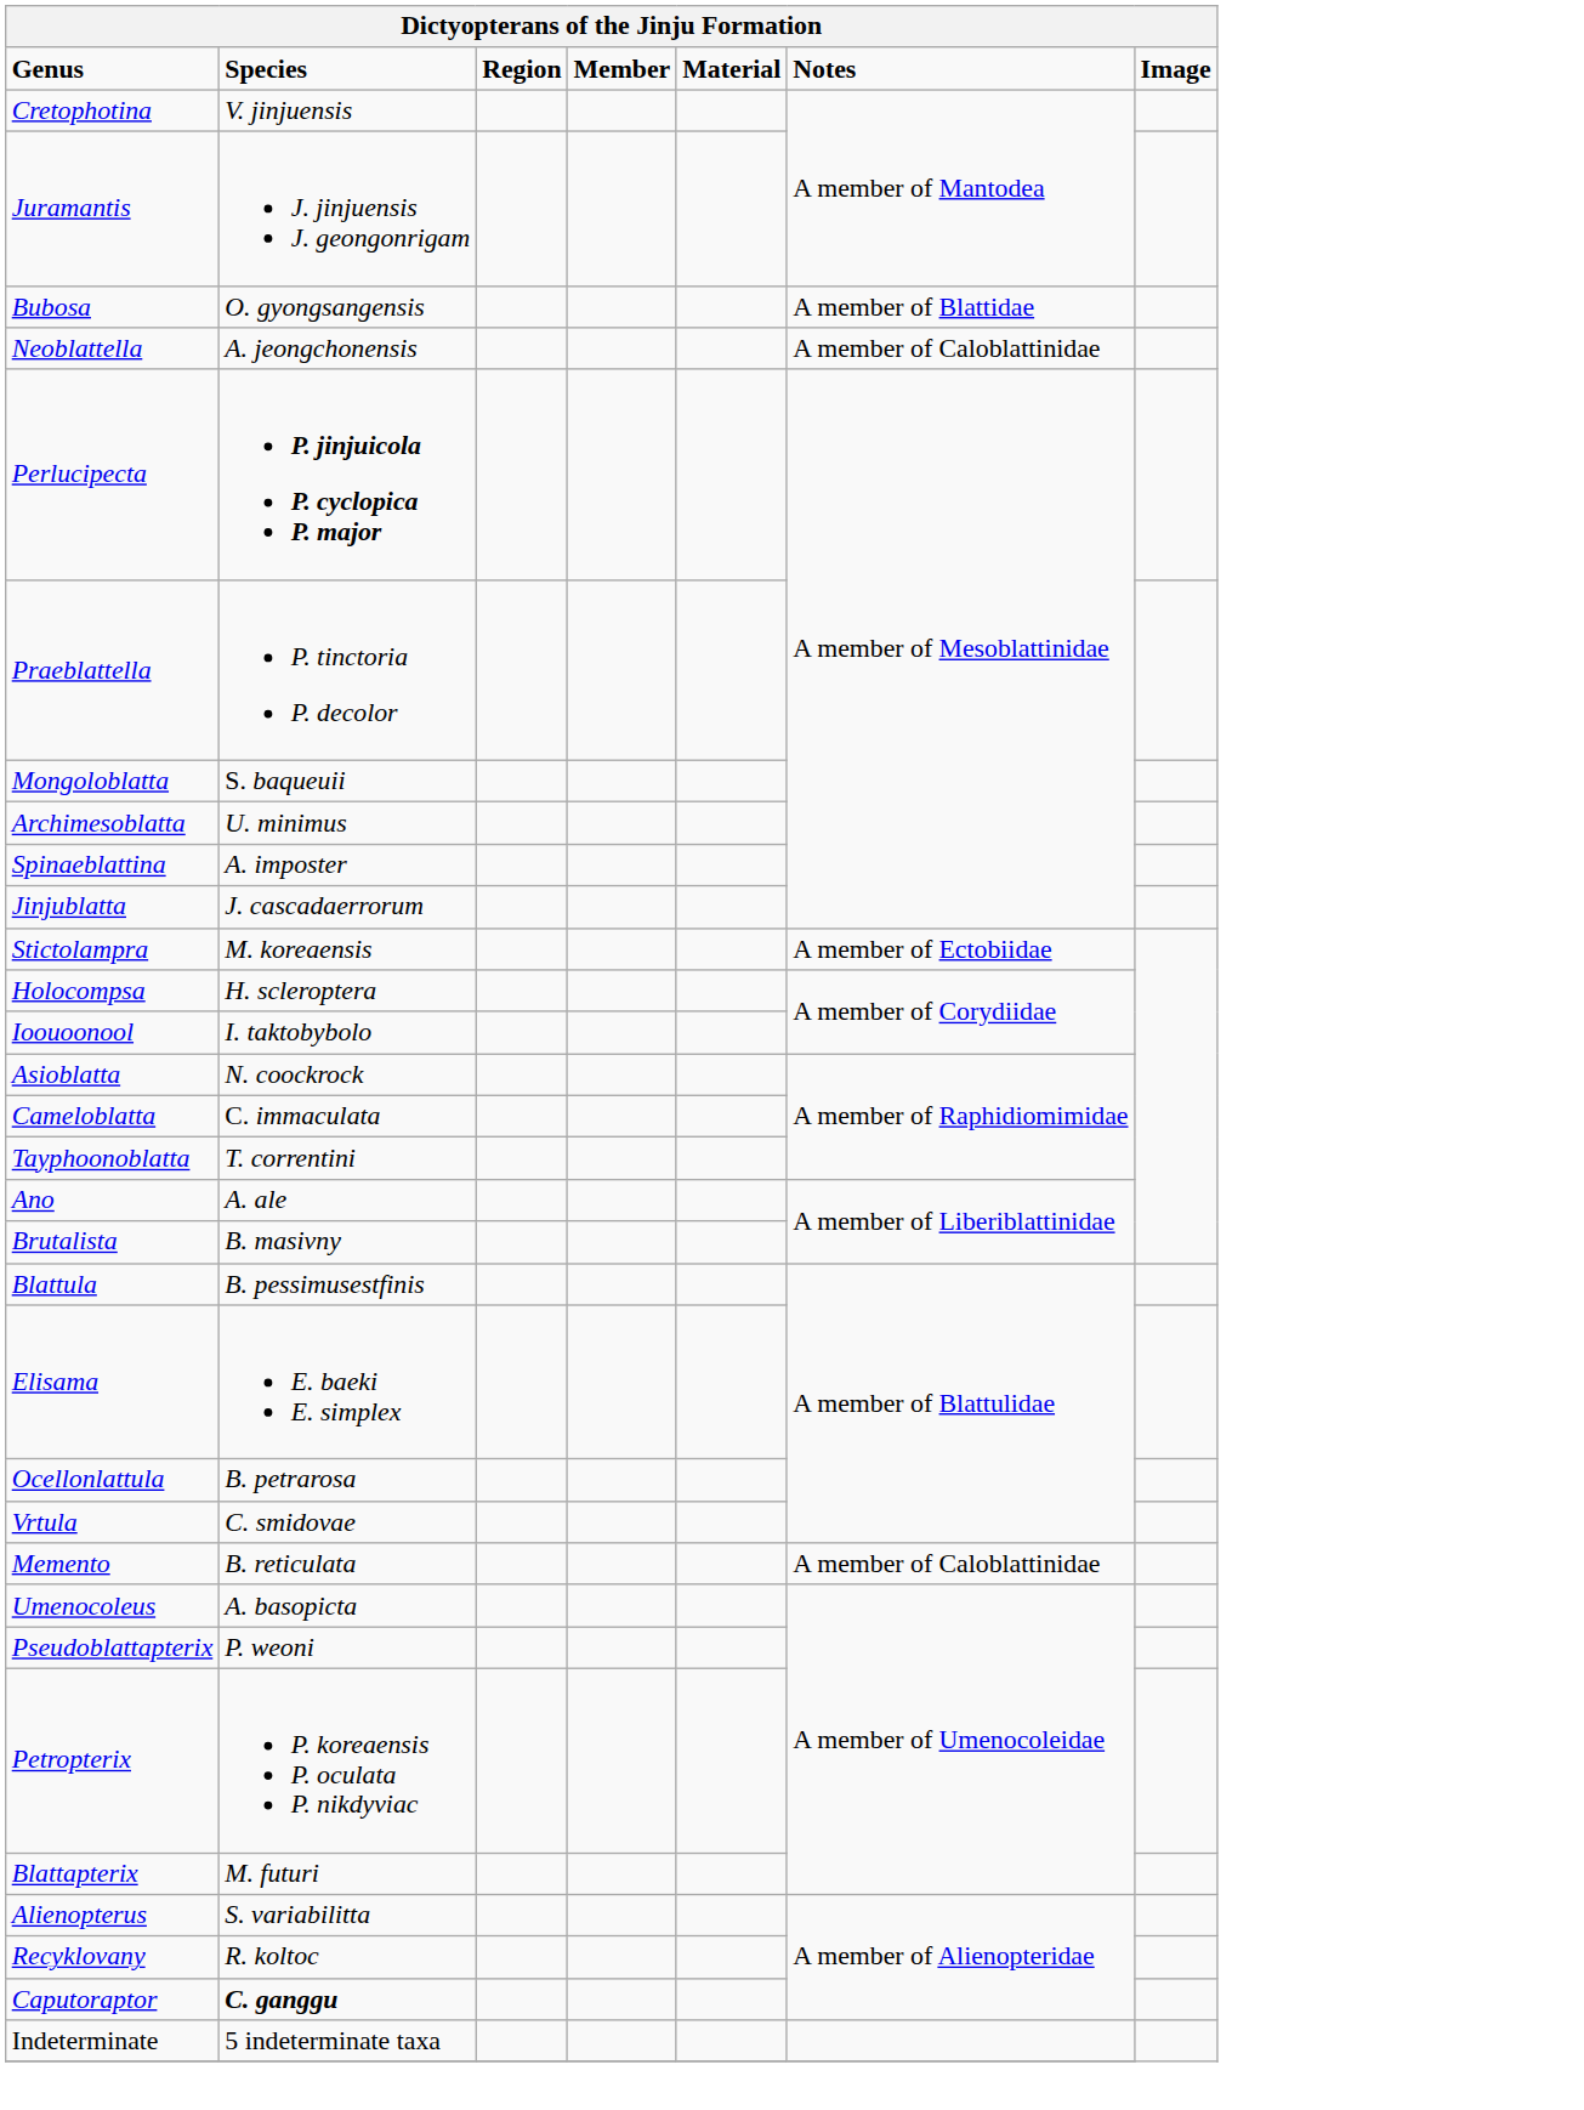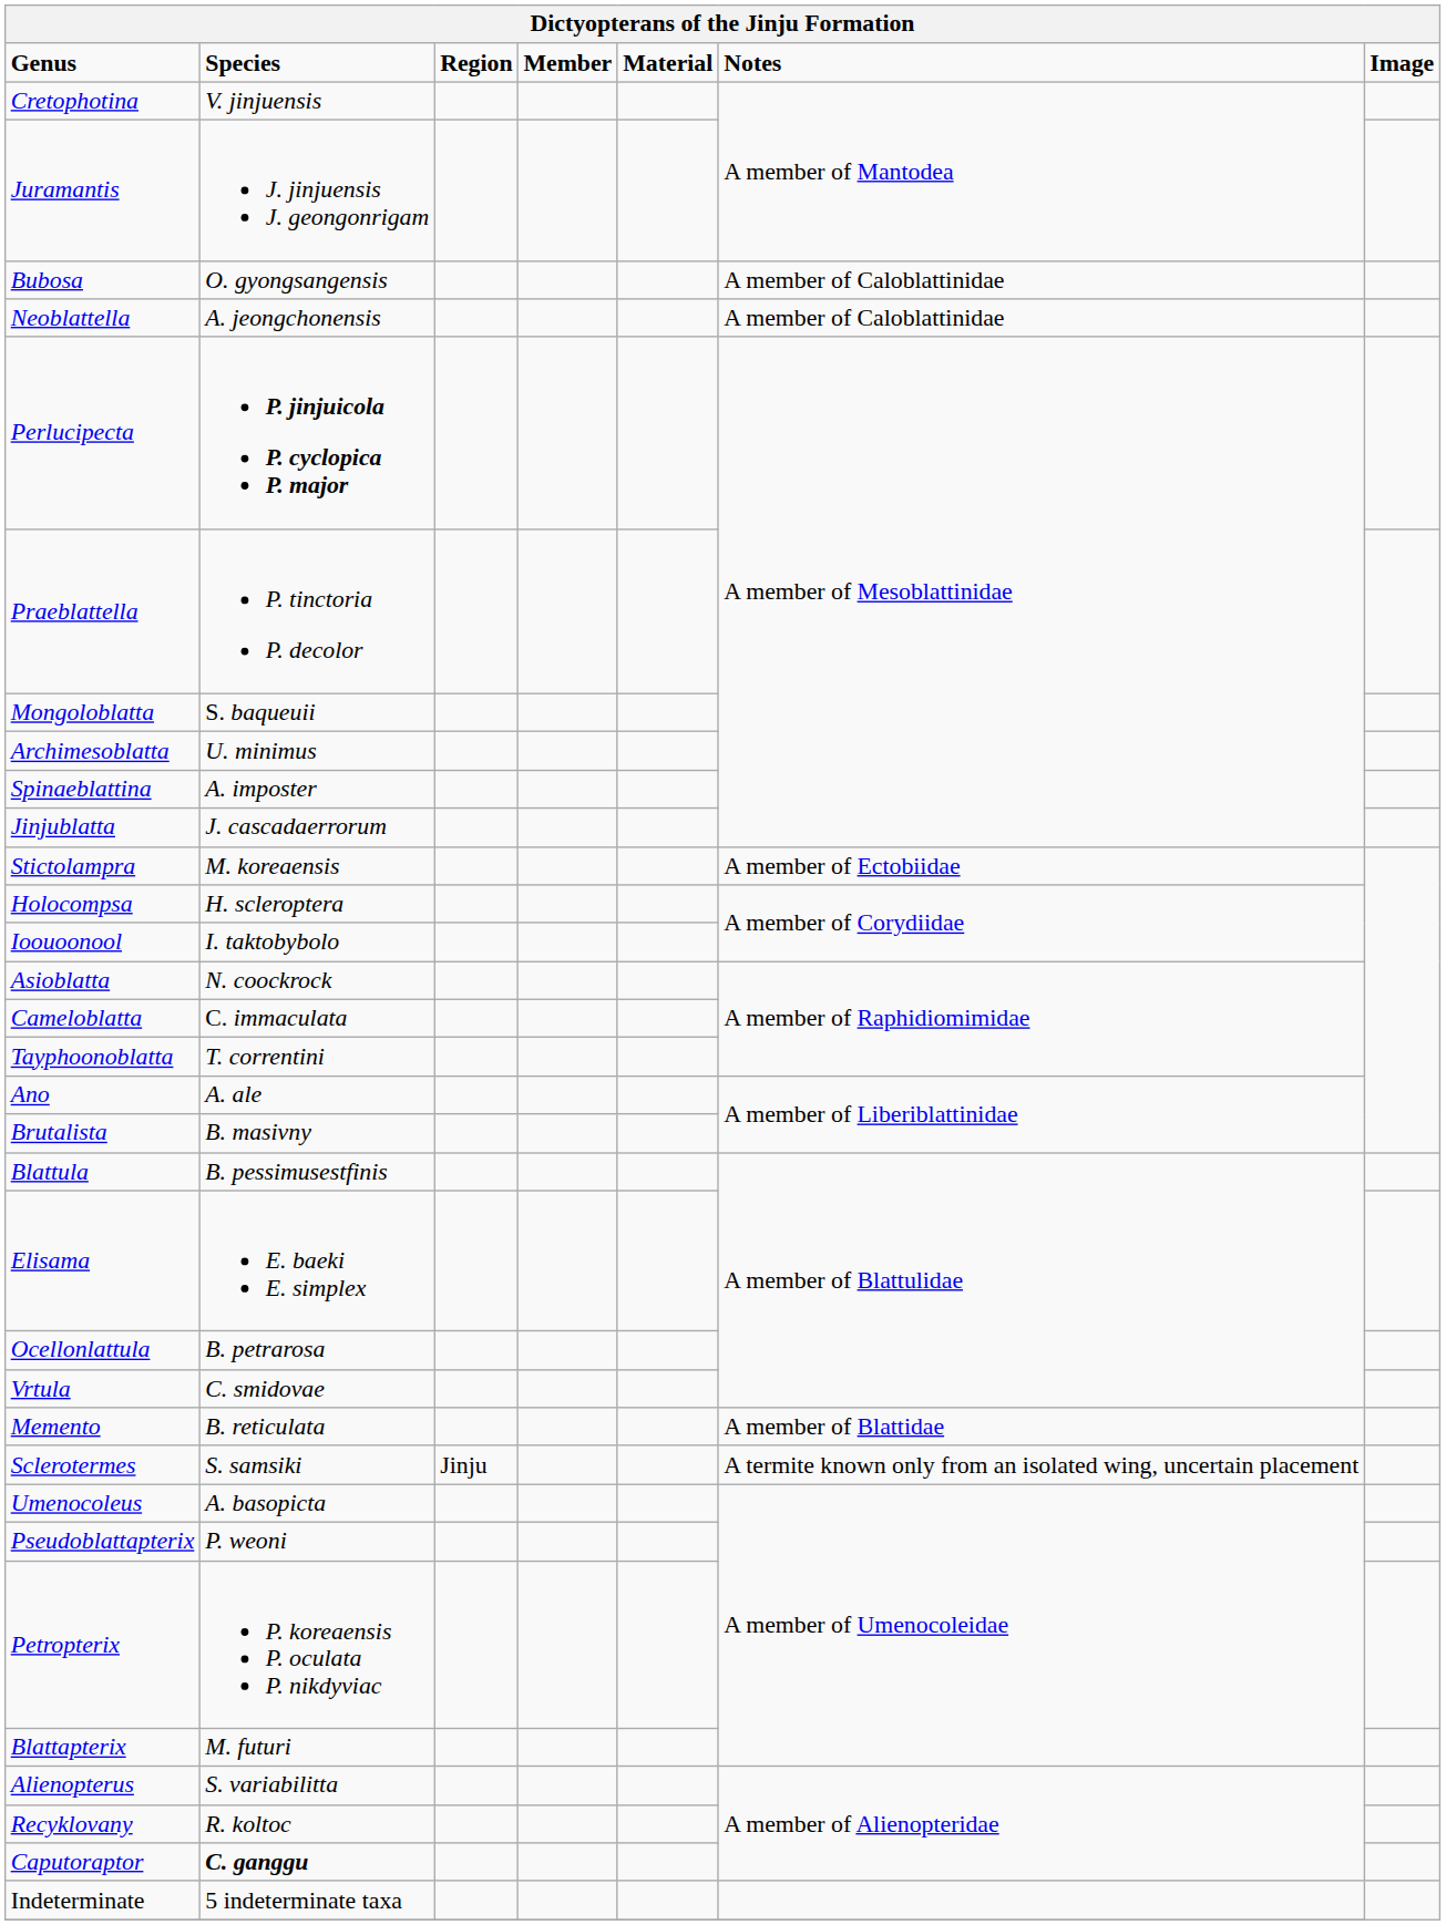Bubosa | Notes: A member of Blattidae -> A member of Caloblattinidae
Memento | Notes: A member of Caloblattinidae -> A member of Blattidae
+ row: Sclerotermes | S. samsiki | Jinju | A termite known only from an isolated wing, uncertain placement
